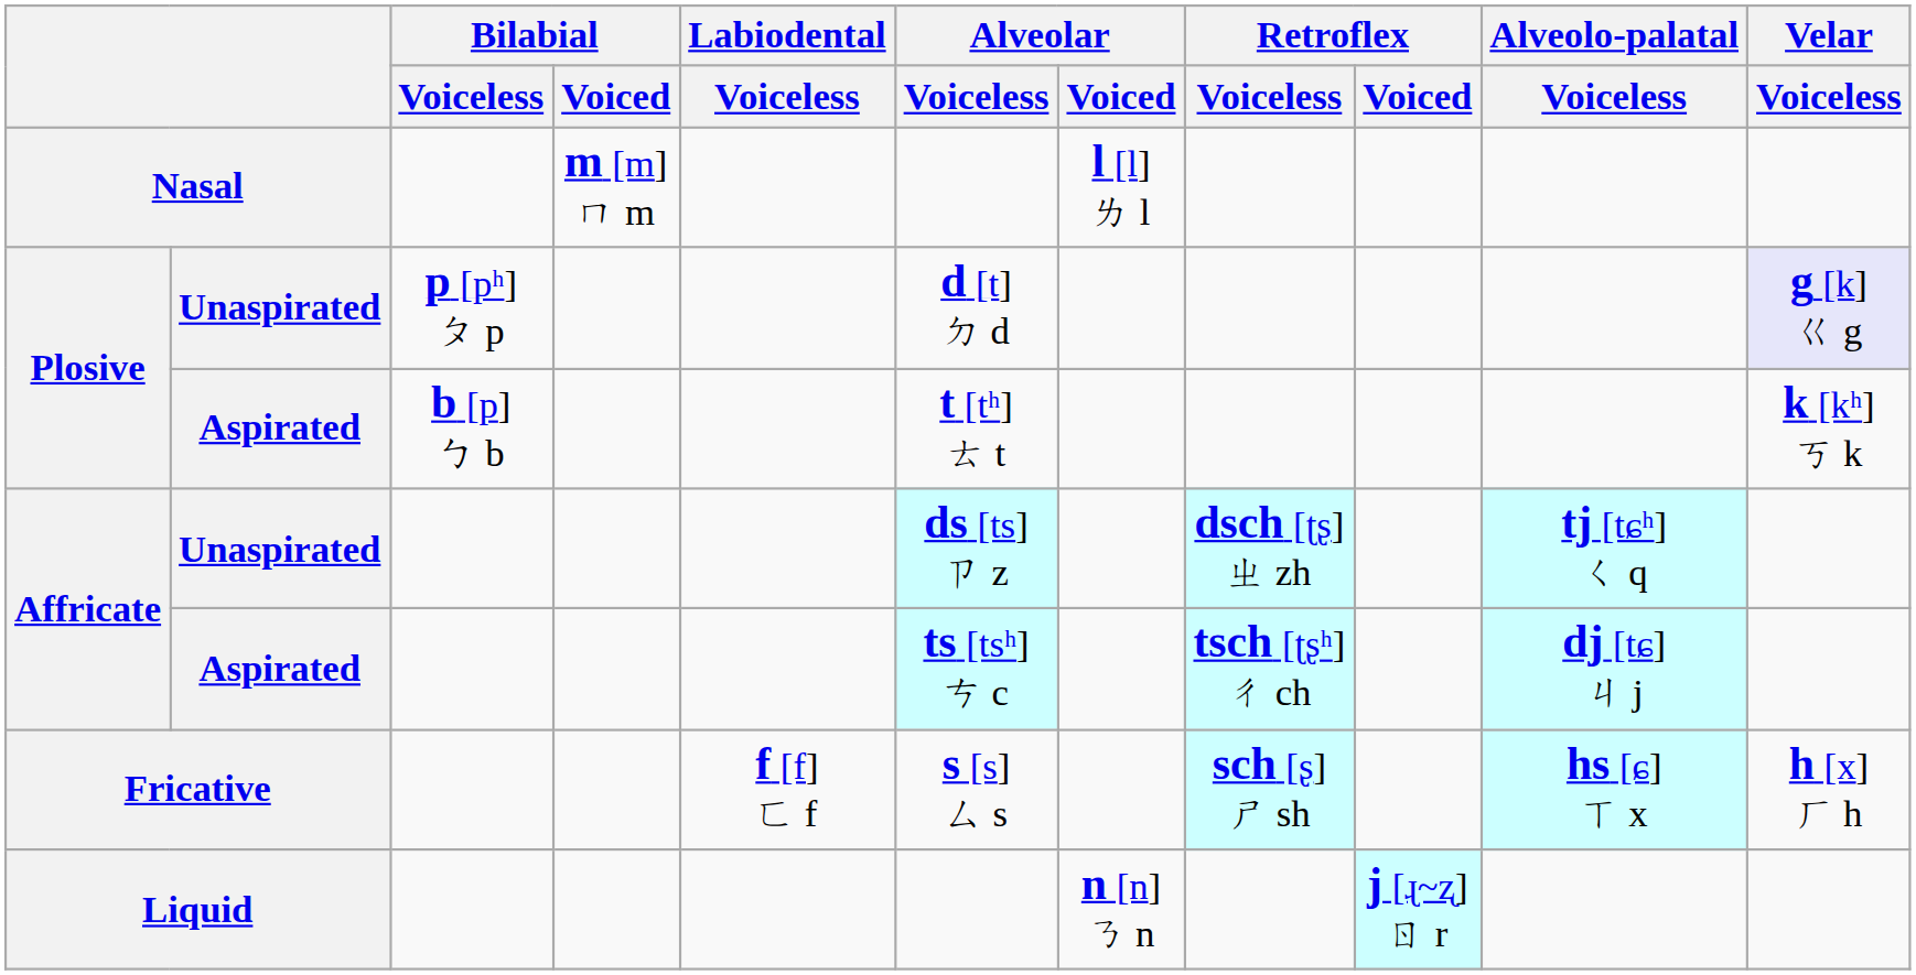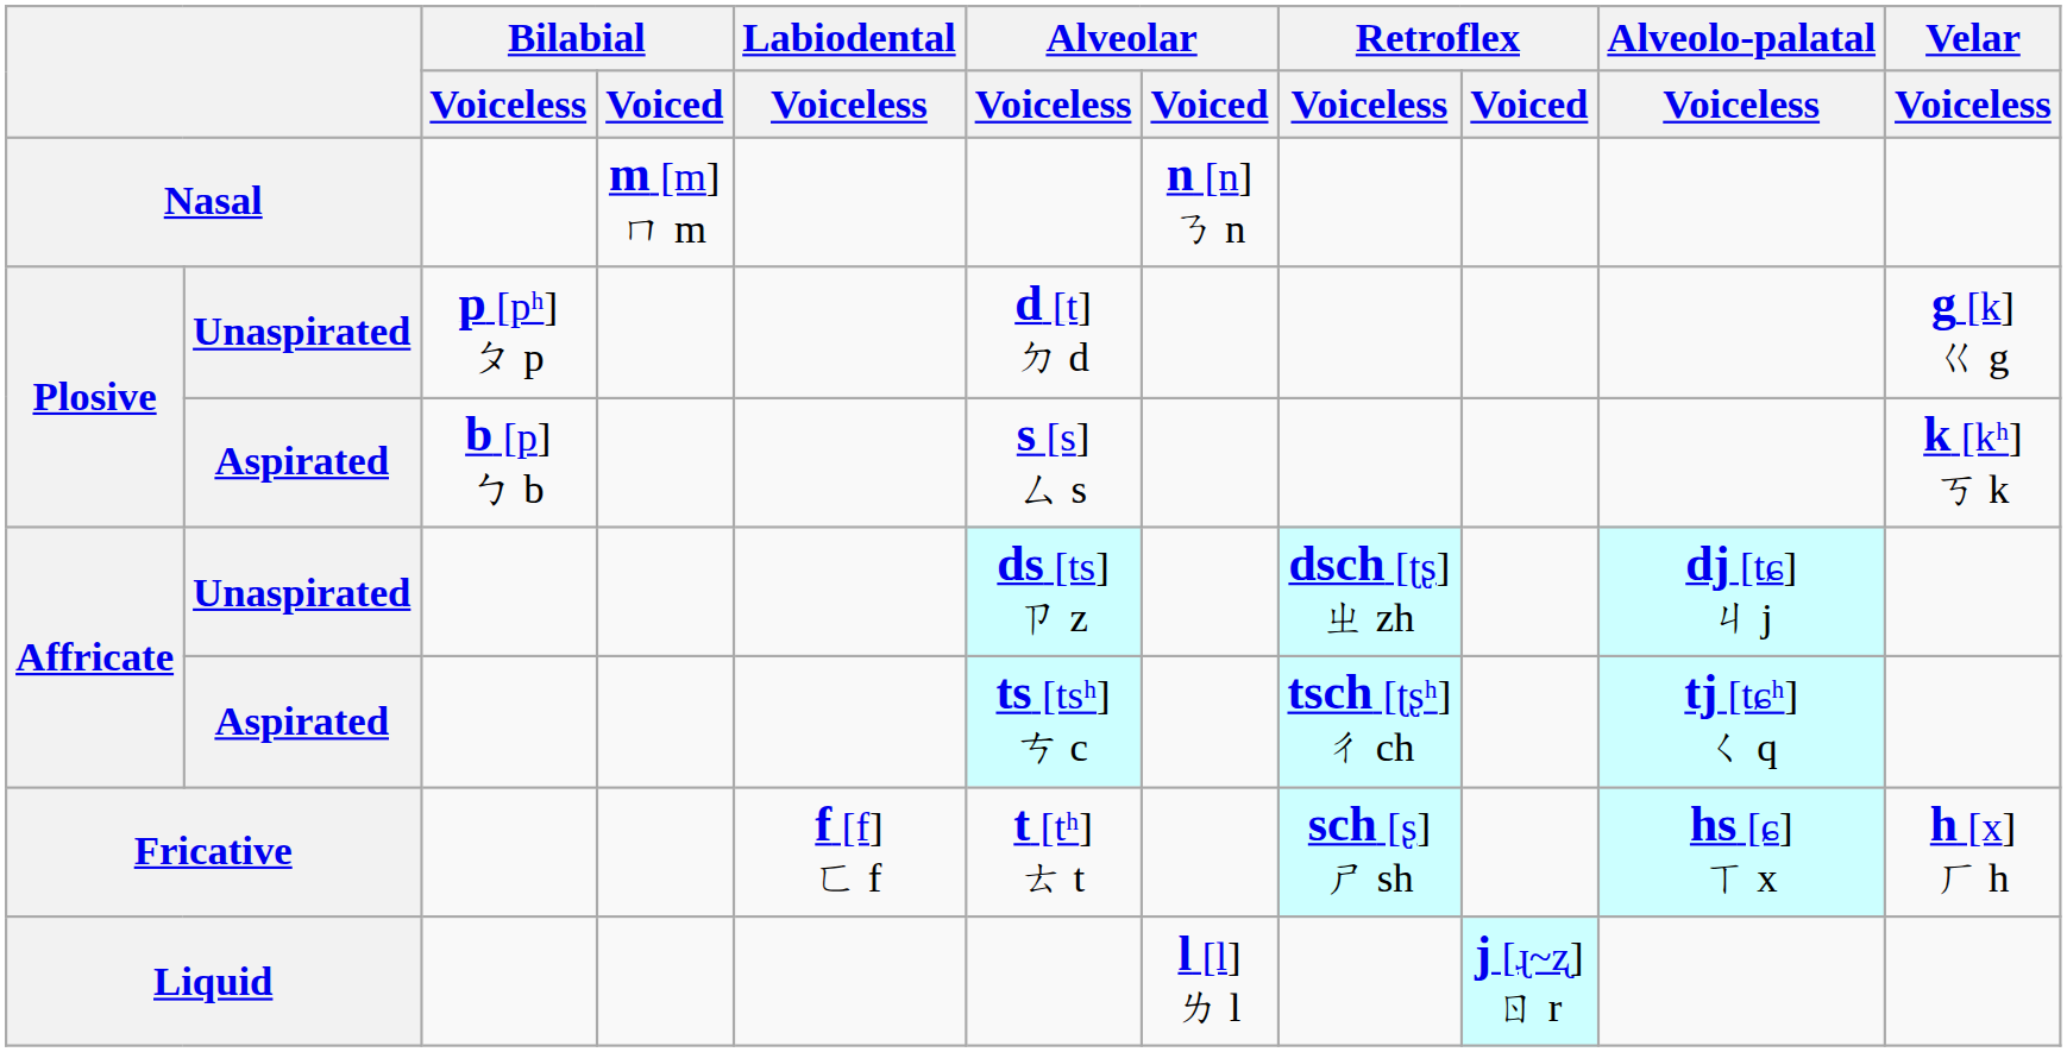Nasal | Alveolar / Voiced: l [l] ㄌ l -> n [n] ㄋ n
Plosive / Unaspirated | Velar / Voiceless: lavender background -> no background
Plosive / Aspirated | Alveolar / Voiceless: t [tʰ] ㄊ t -> s [s] ㄙ s
Affricate / Unaspirated | Alveolo-palatal / Voiceless: tj [tɕʰ] ㄑ q -> dj [tɕ] ㄐ j
Affricate / Aspirated | Alveolo-palatal / Voiceless: dj [tɕ] ㄐ j -> tj [tɕʰ] ㄑ q
Fricative | Alveolar / Voiceless: s [s] ㄙ s -> t [tʰ] ㄊ t
Liquid | Alveolar / Voiced: n [n] ㄋ n -> l [l] ㄌ l
